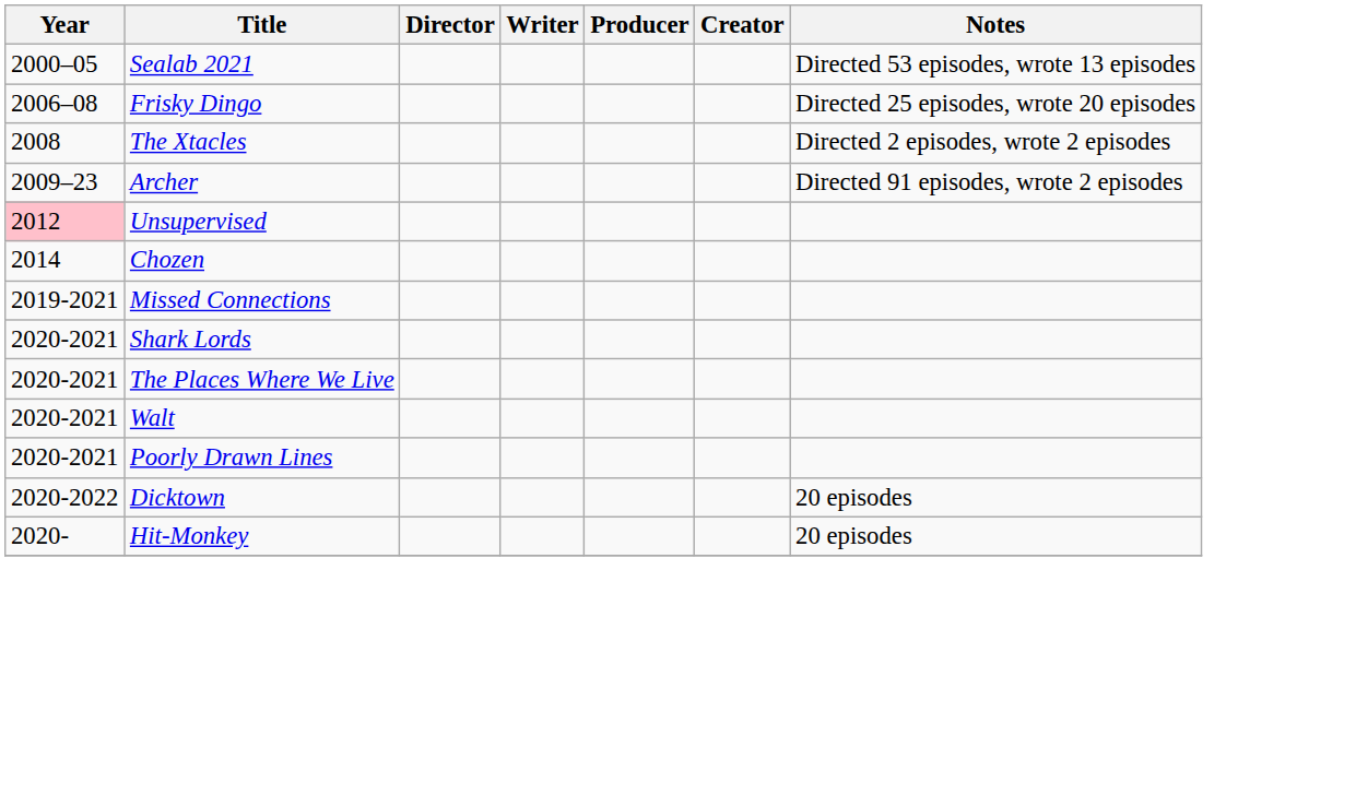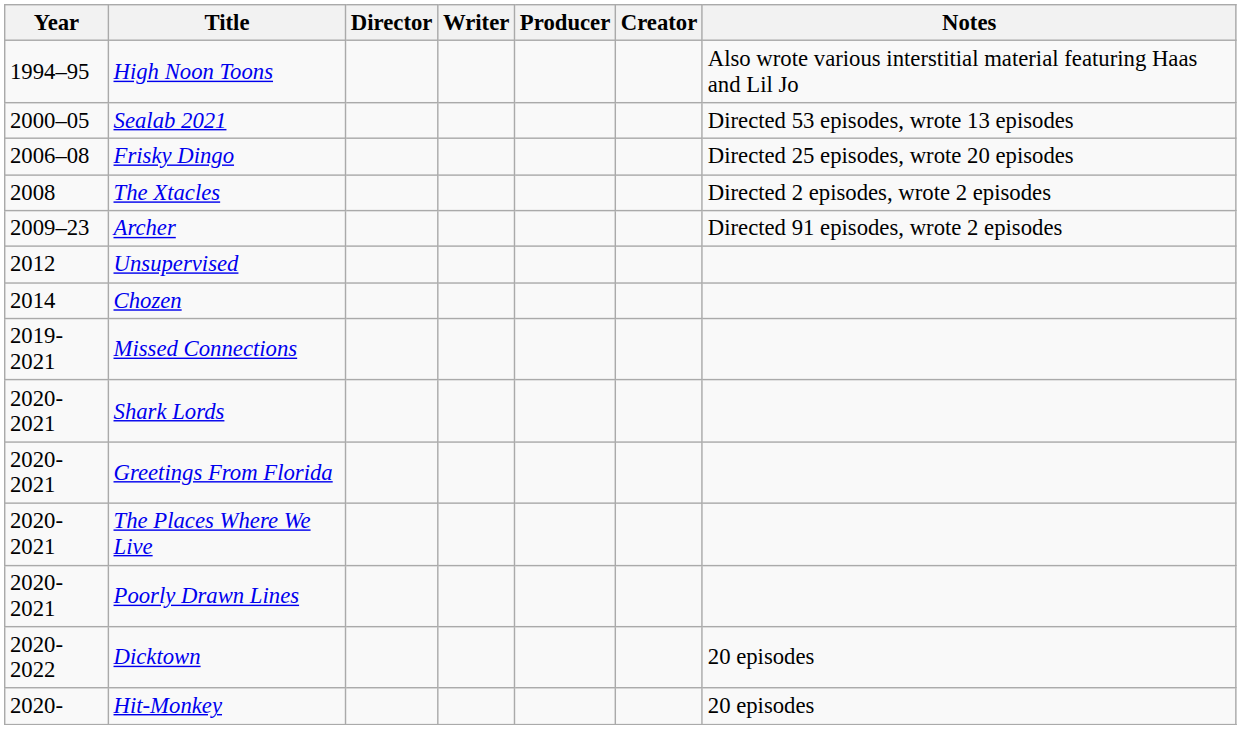+ row: 1994–95 | High Noon Toons | Also wrote various interstitial material featuring Haas and Lil Jo
Unsupervised | Year: pink background -> no background
+ row: 2020-2021 | Greetings From Florida
- row: 2020-2021 | Walt
